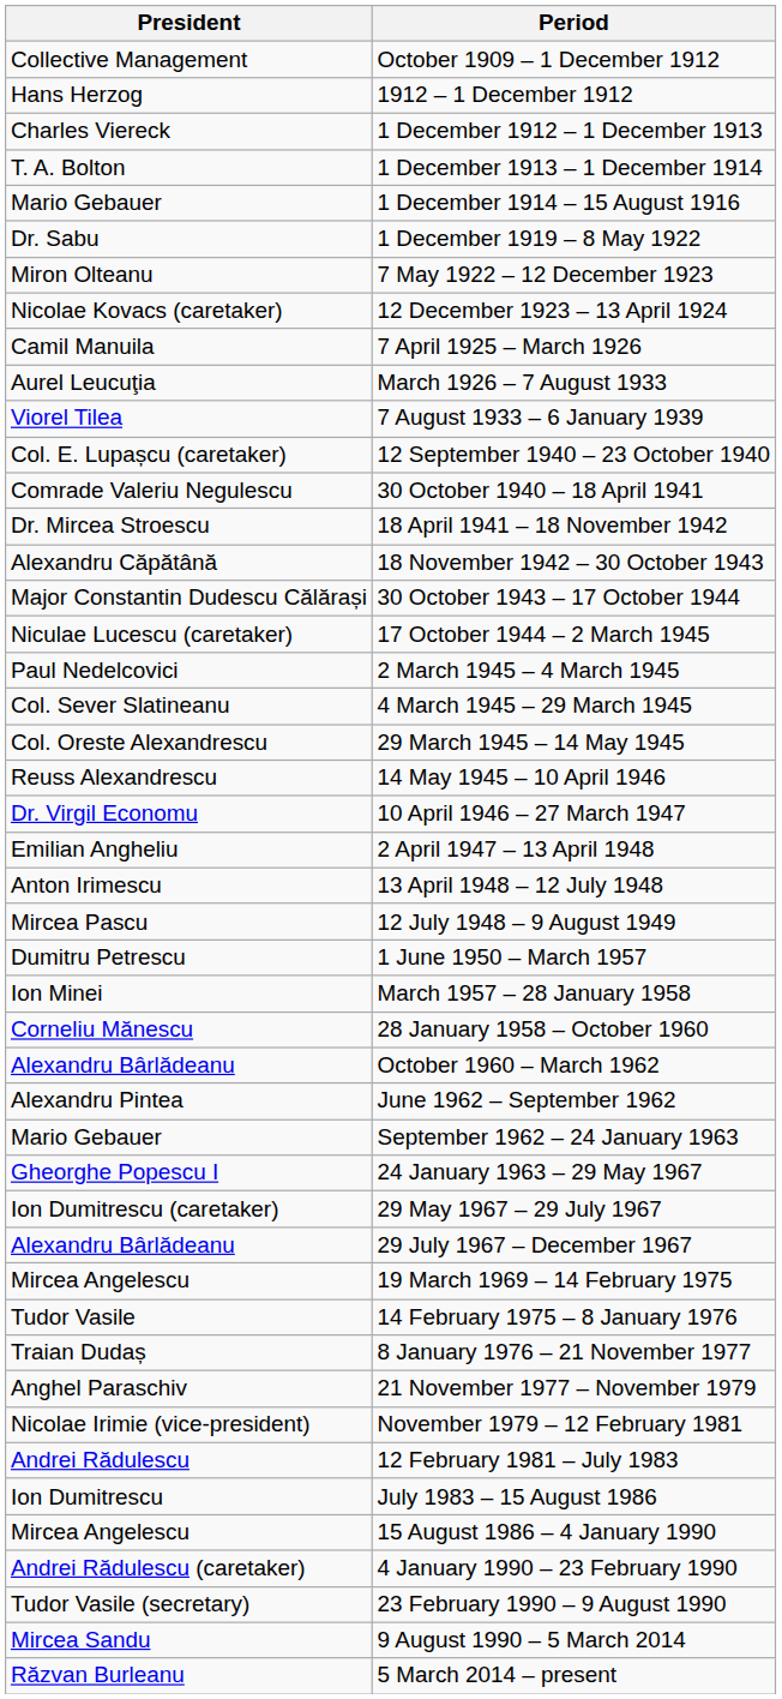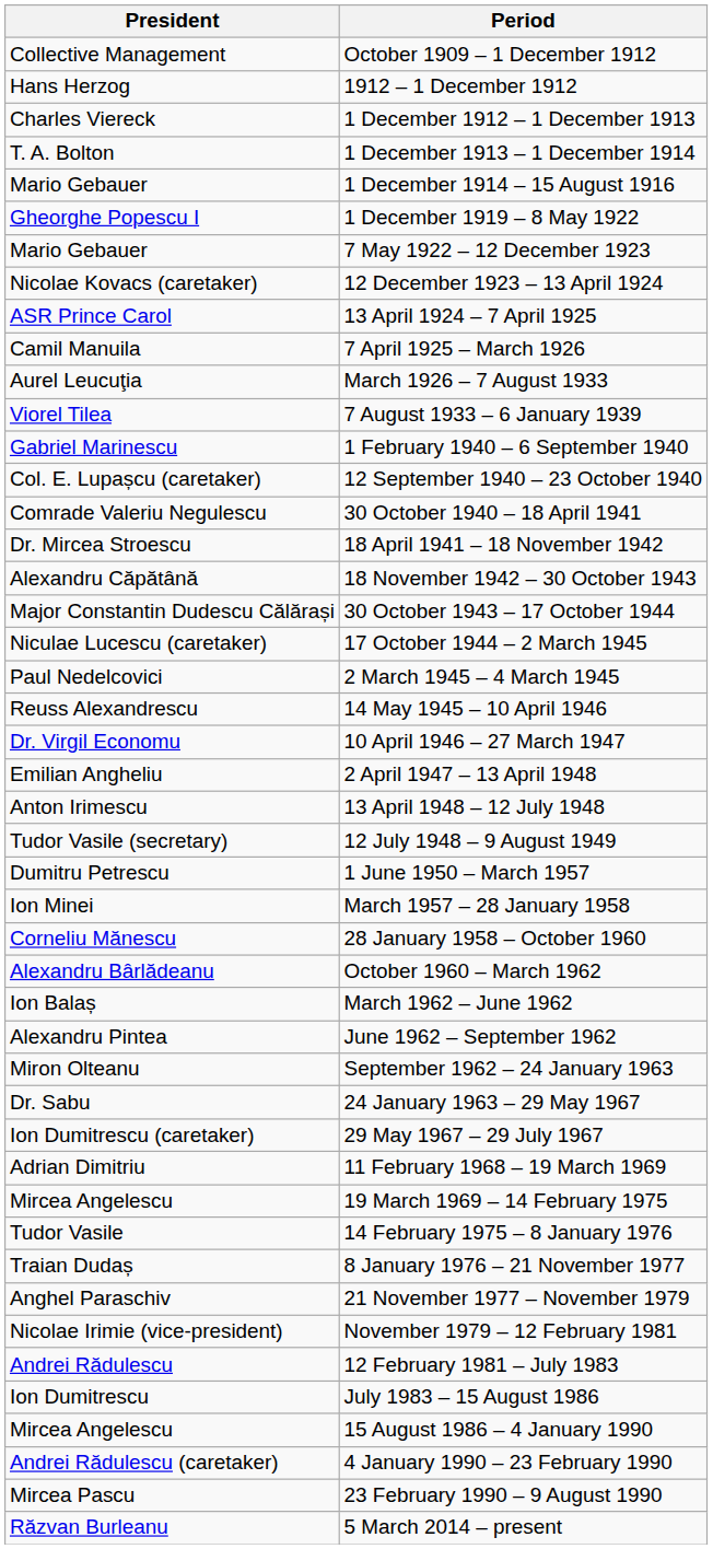1 December 1919 – 8 May 1922 | President: Dr. Sabu -> Gheorghe Popescu I
7 May 1922 – 12 December 1923 | President: Miron Olteanu -> Mario Gebauer
+ row: ASR Prince Carol | 13 April 1924 – 7 April 1925
+ row: Gabriel Marinescu | 1 February 1940 – 6 September 1940
- row: Col. Sever Slatineanu | 4 March 1945 – 29 March 1945
- row: Col. Oreste Alexandrescu | 29 March 1945 – 14 May 1945
12 July 1948 – 9 August 1949 | President: Mircea Pascu -> Tudor Vasile (secretary)
+ row: Ion Balaș | March 1962 – June 1962
September 1962 – 24 January 1963 | President: Mario Gebauer -> Miron Olteanu
24 January 1963 – 29 May 1967 | President: Gheorghe Popescu I -> Dr. Sabu
- row: Alexandru Bârlădeanu | 29 July 1967 – December 1967
+ row: Adrian Dimitriu | 11 February 1968 – 19 March 1969
23 February 1990 – 9 August 1990 | President: Tudor Vasile (secretary) -> Mircea Pascu
- row: Mircea Sandu | 9 August 1990 – 5 March 2014
